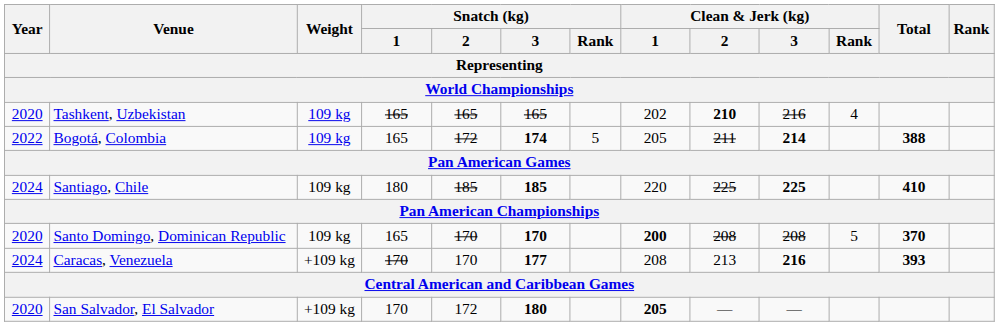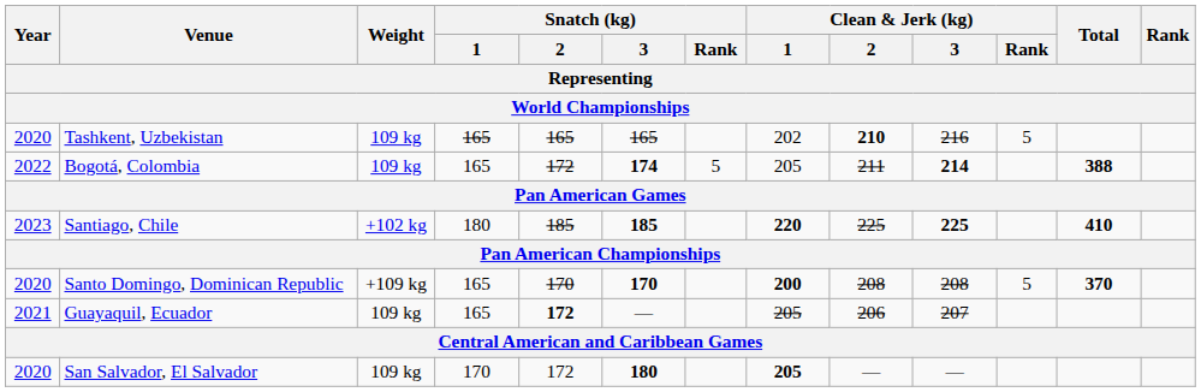Tashkent, Uzbekistan | Clean & Jerk (kg) / Rank: 4 -> 5
Santiago, Chile | Year: 2024 -> 2023
Santiago, Chile | Weight: 109 kg -> +102 kg
Santiago, Chile | Clean & Jerk (kg) / 1: normal -> bold
Santo Domingo, Dominican Republic | Weight: 109 kg -> +109 kg
+ row: 2021 | Guayaquil, Ecuador | 109 kg | 165 | 172 | — | 205 | 206 | 207
- row: 2024 | Caracas, Venezuela | +109 kg | 170 | 170 | 177 | 208 | 213 | 216 | 393
San Salvador, El Salvador | Weight: +109 kg -> 109 kg
